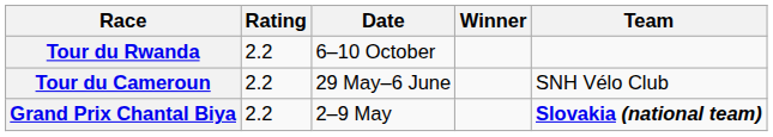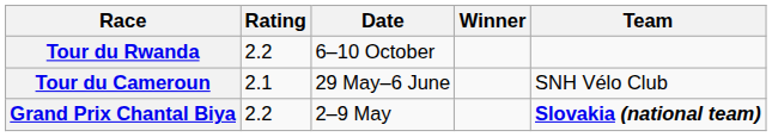Tour du Cameroun | Rating: 2.2 -> 2.1
